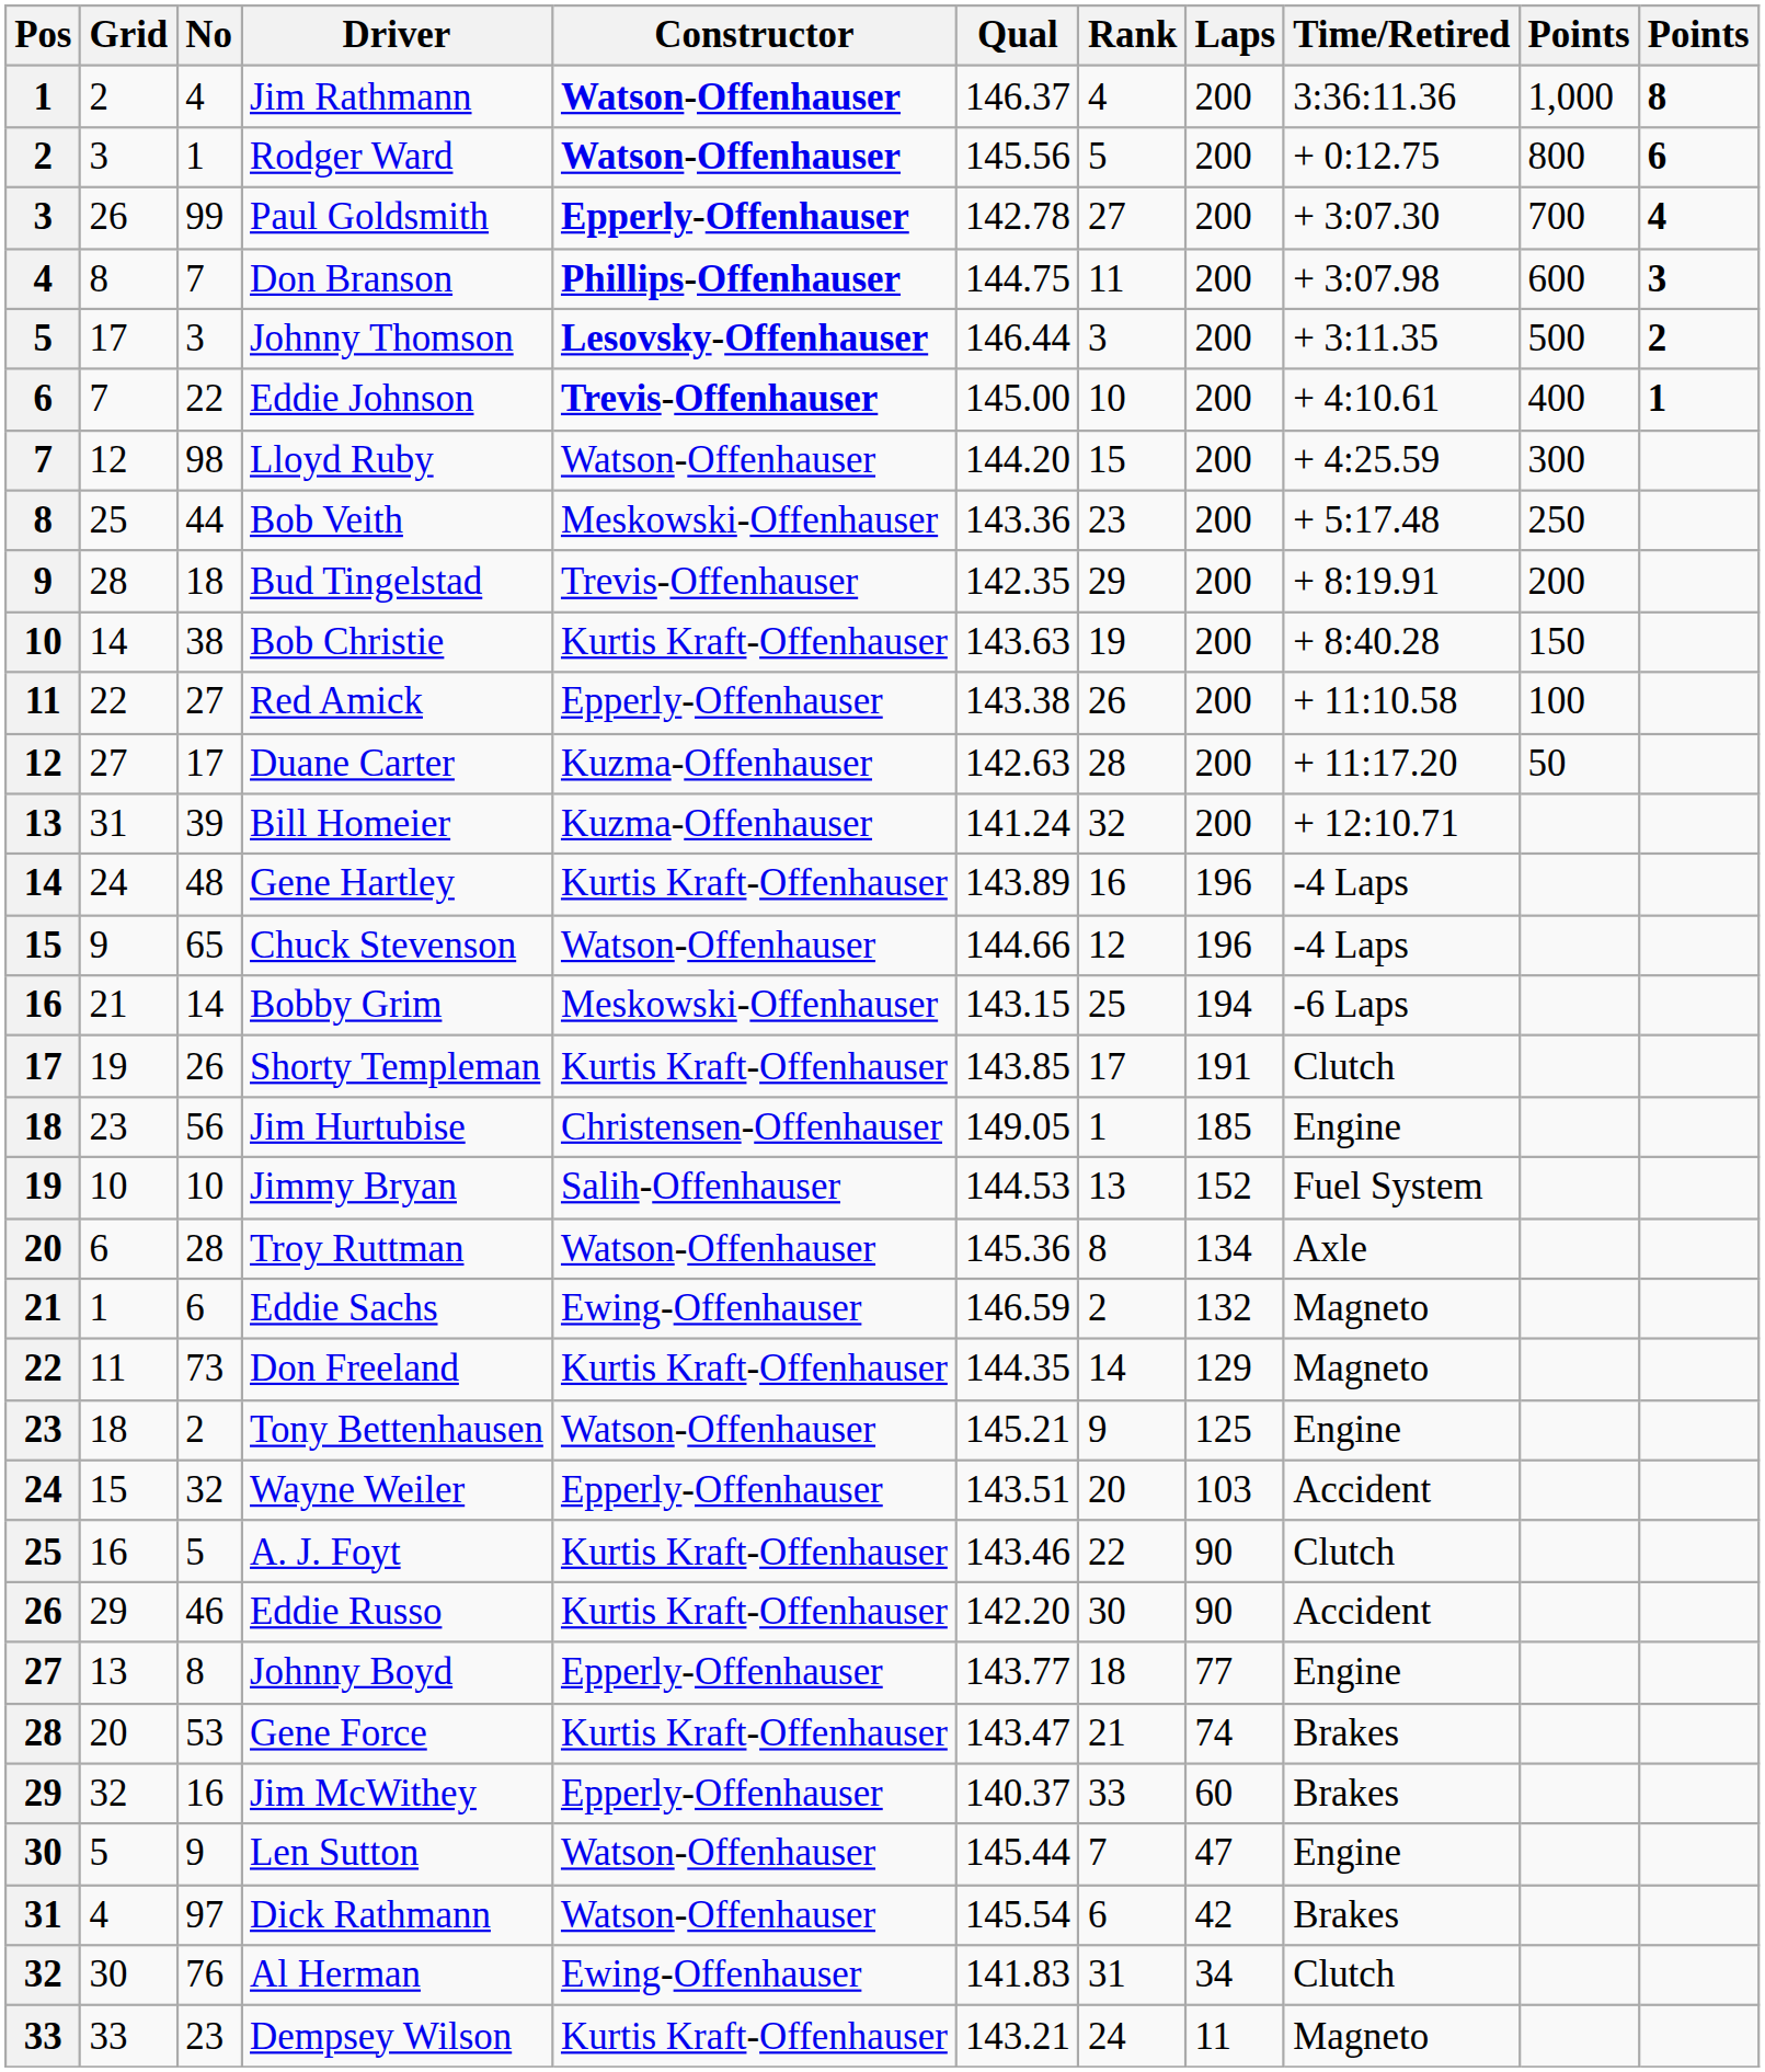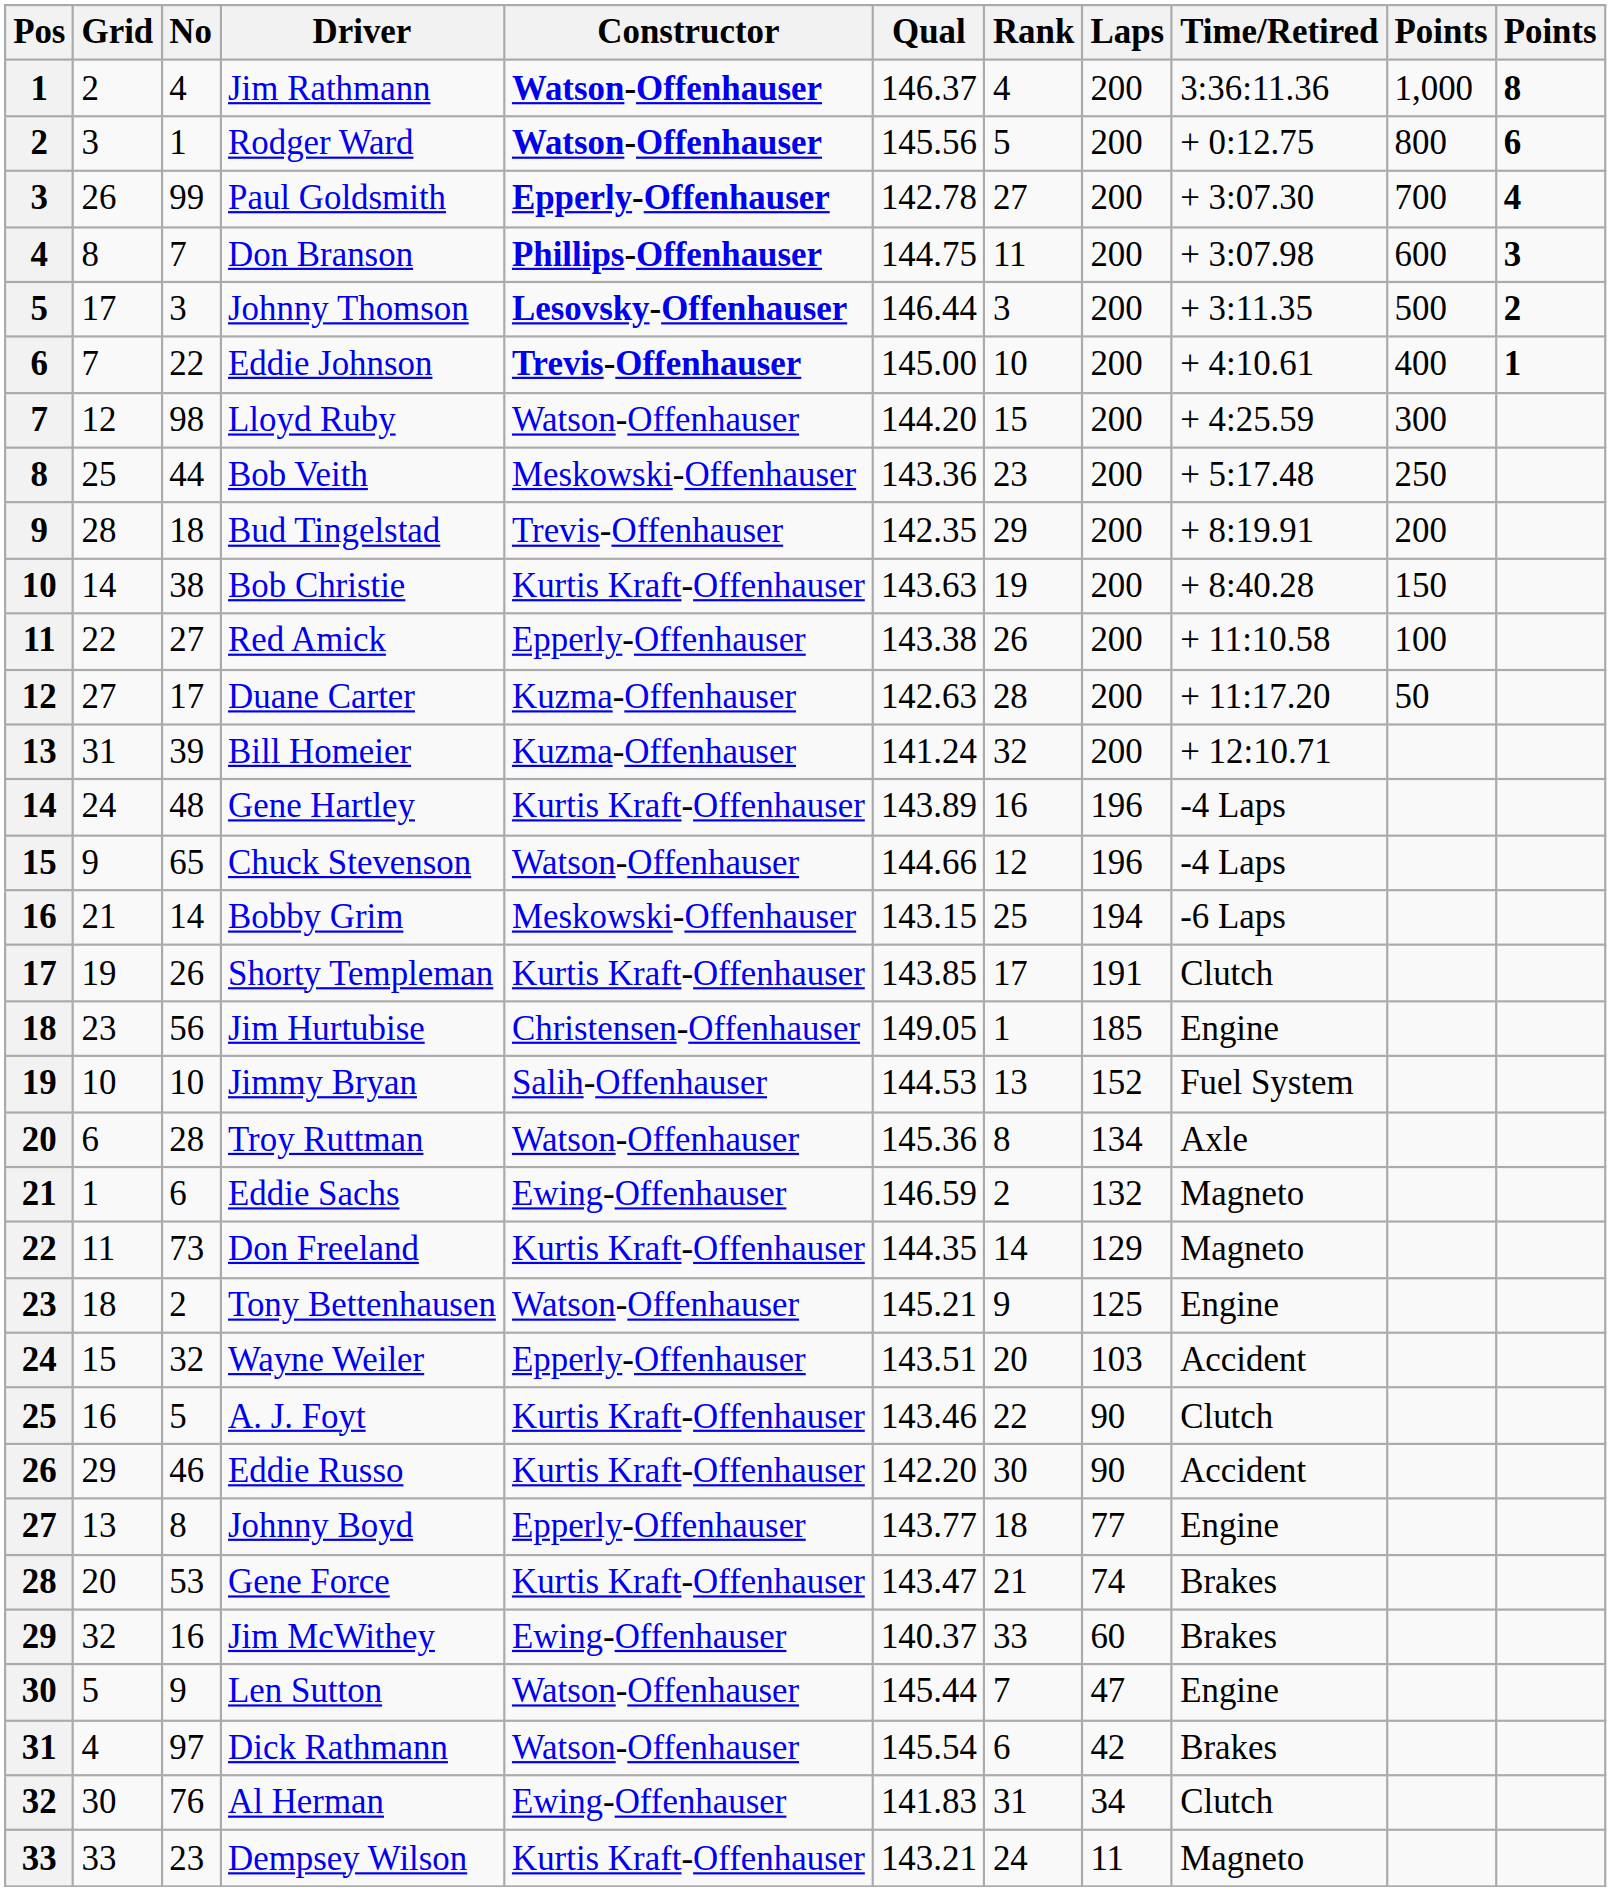Jim McWithey | Constructor: Epperly-Offenhauser -> Ewing-Offenhauser
